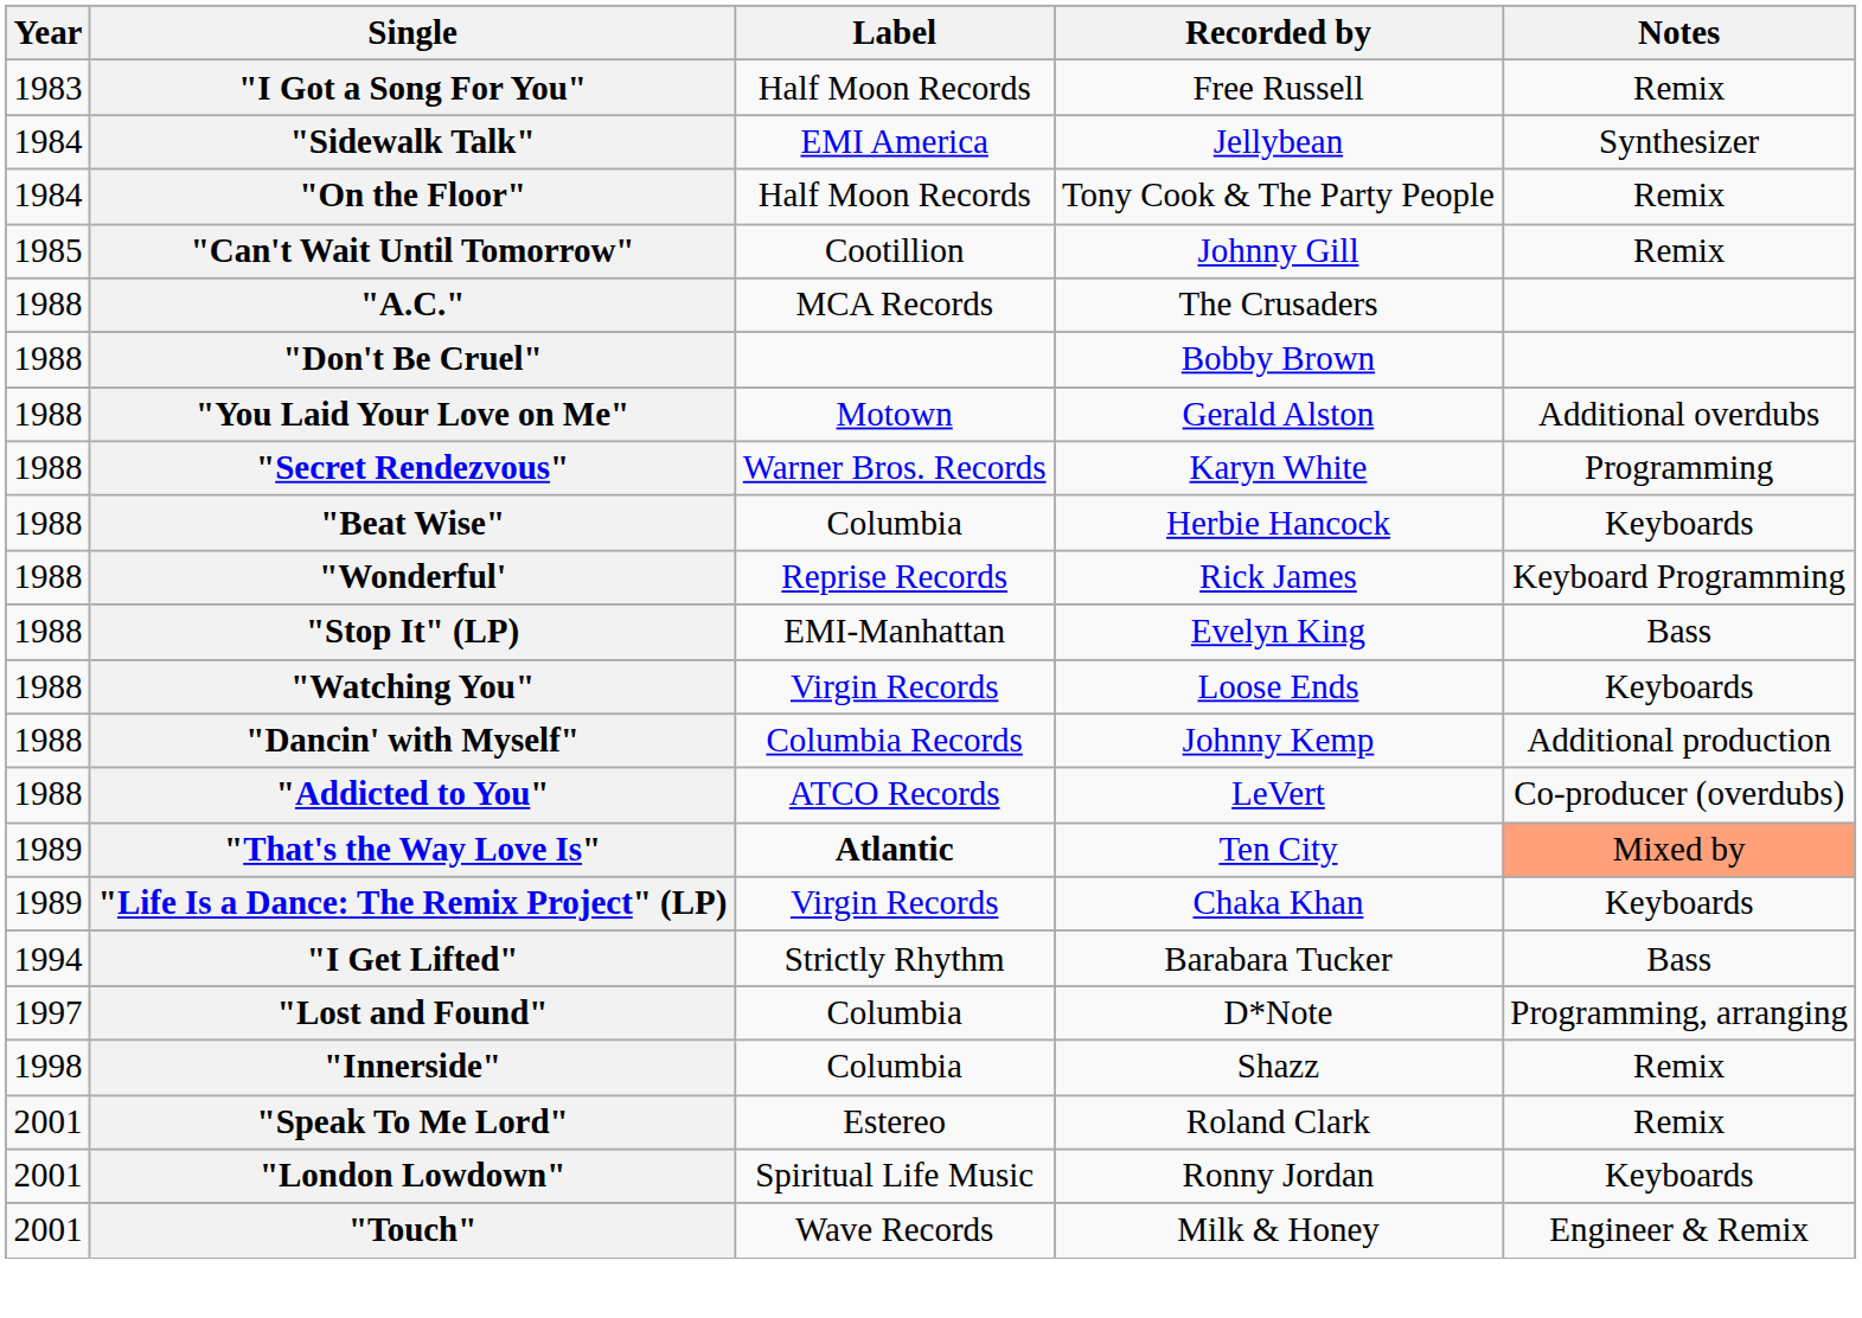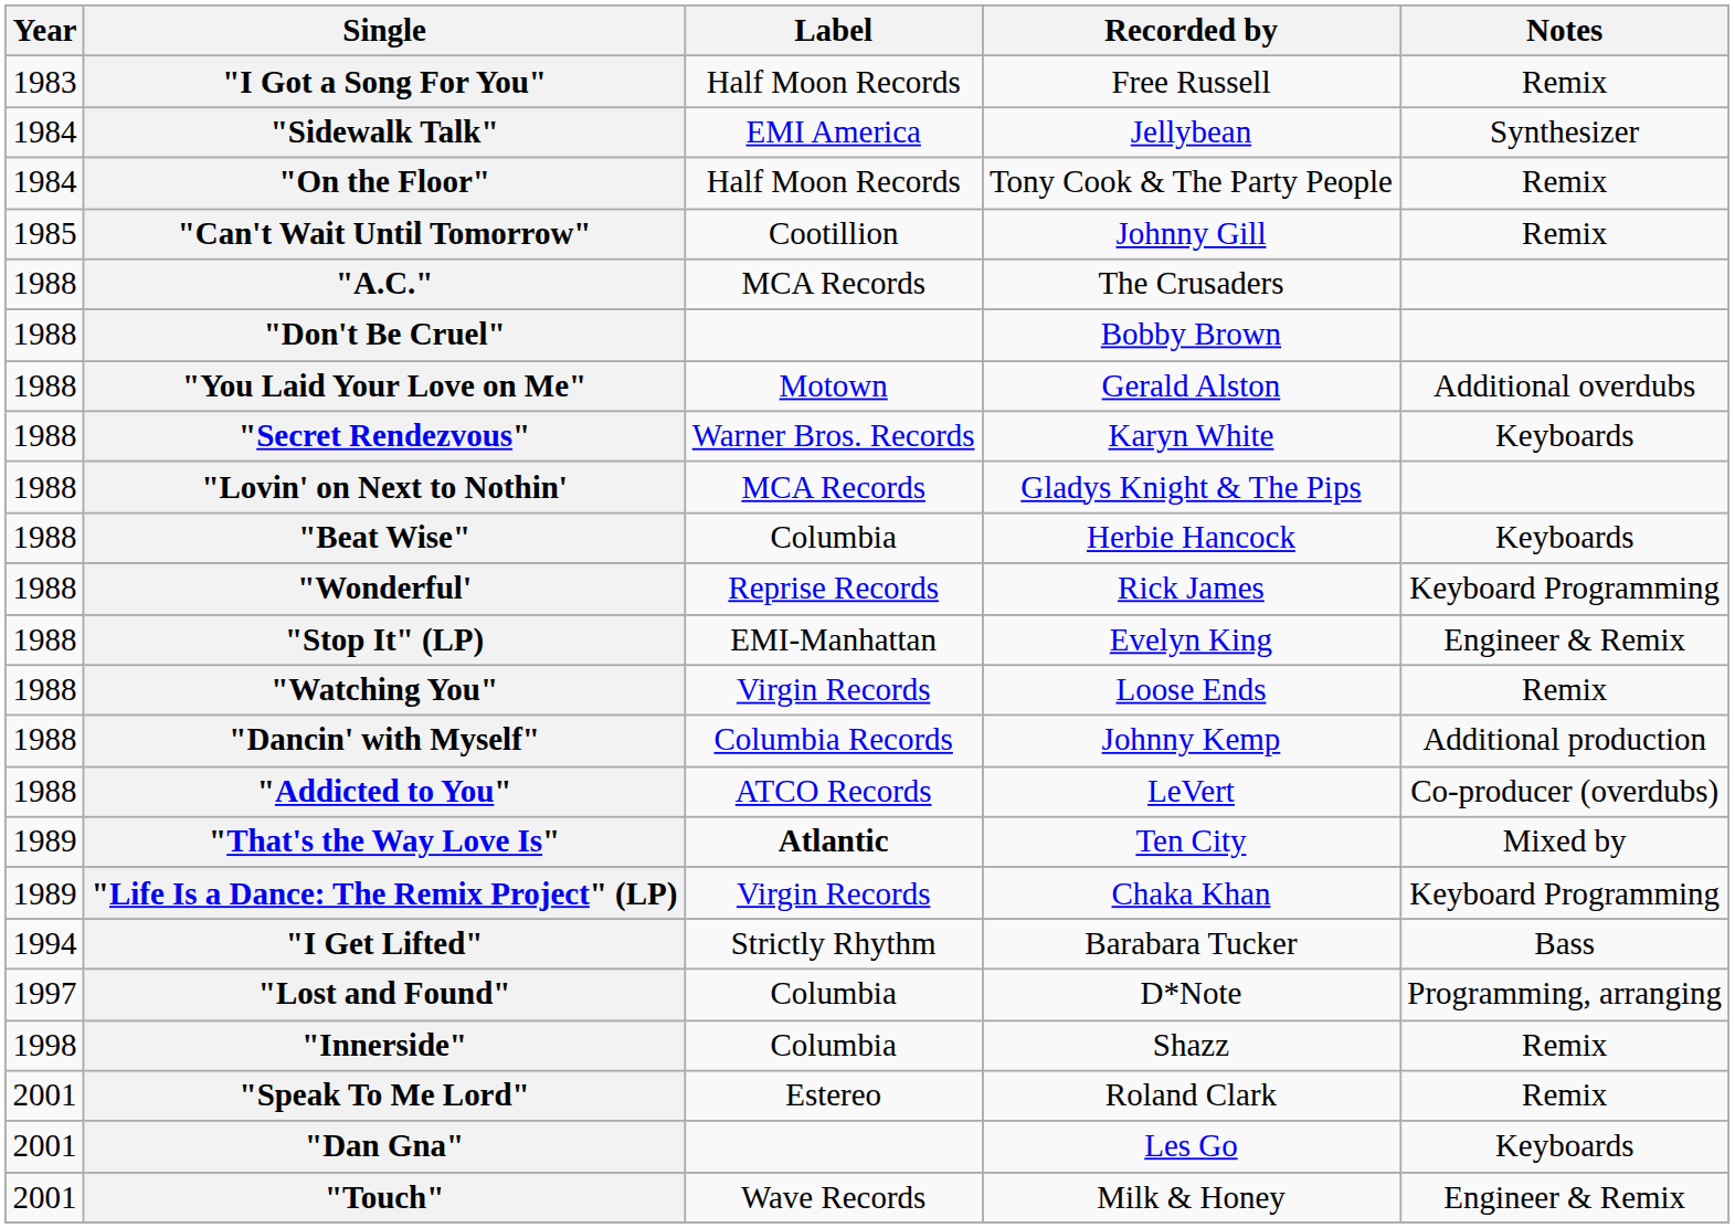"Secret Rendezvous" | Notes: Programming -> Keyboards
+ row: 1988 | "Lovin' on Next to Nothin' | MCA Records | Gladys Knight & The Pips
"Stop It" (LP) | Notes: Bass -> Engineer & Remix
"Watching You" | Notes: Keyboards -> Remix
"That's the Way Love Is" | Notes: lightsalmon background -> no background
"Life Is a Dance: The Remix Project" (LP) | Notes: Keyboards -> Keyboard Programming
- row: 2001 | "London Lowdown" | Spiritual Life Music | Ronny Jordan | Keyboards
+ row: 2001 | "Dan Gna" | Les Go | Keyboards
